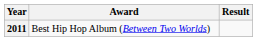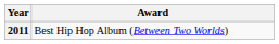- column: Result
